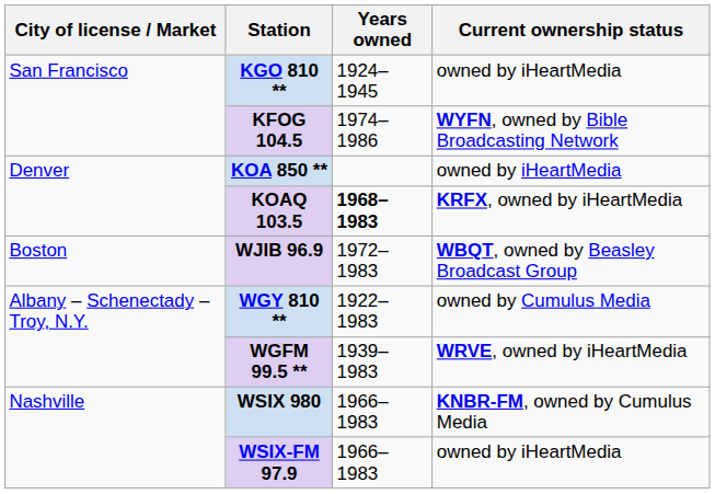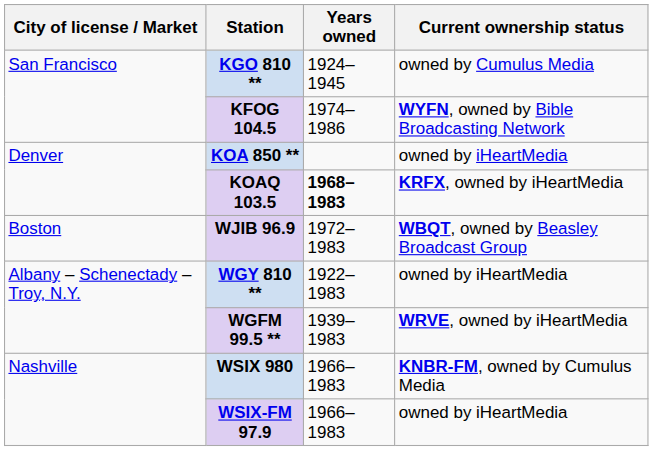KGO 810 ** | Current ownership status: owned by iHeartMedia -> owned by Cumulus Media
WGY 810 ** | Current ownership status: owned by Cumulus Media -> owned by iHeartMedia
